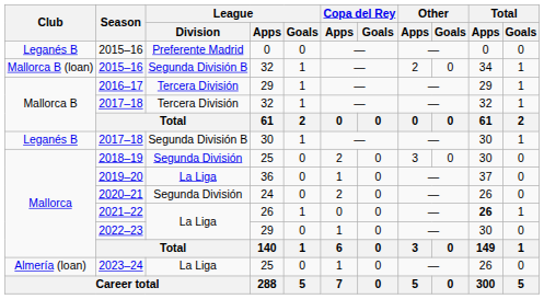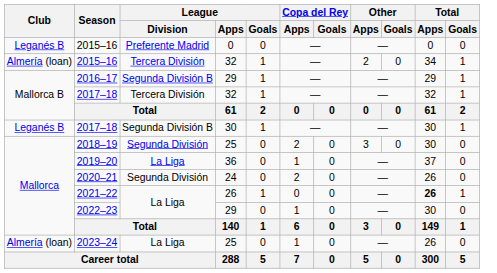2015–16 / 32 | Club: Mallorca B (loan) -> Almería (loan)
2015–16 / 32 | League / Division: Segunda División B -> Tercera División
2016–17 | League / Division: Tercera División -> Segunda División B
